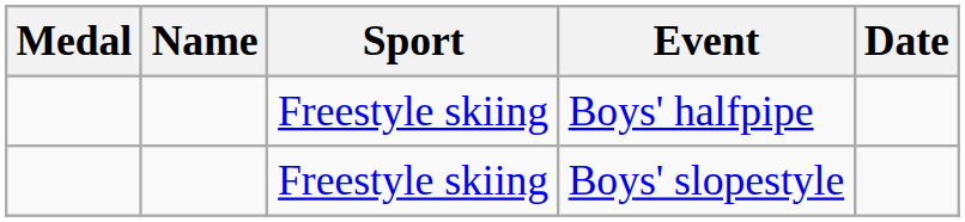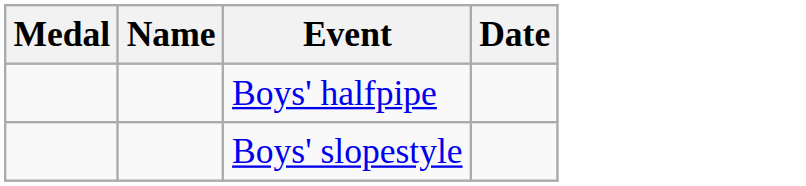- column: Sport | Freestyle skiing | Freestyle skiing
